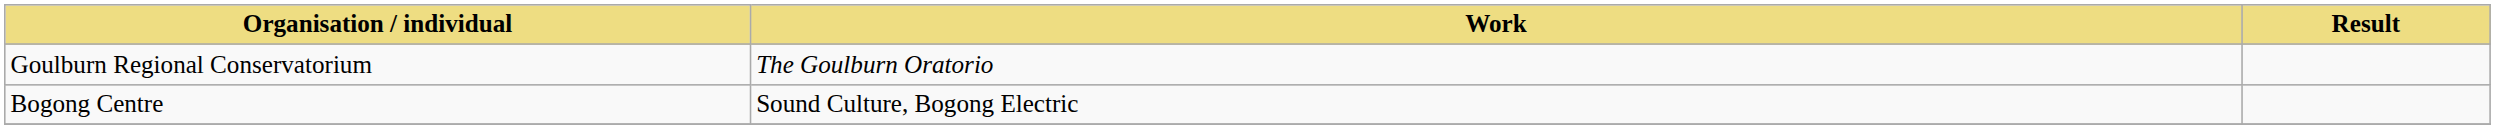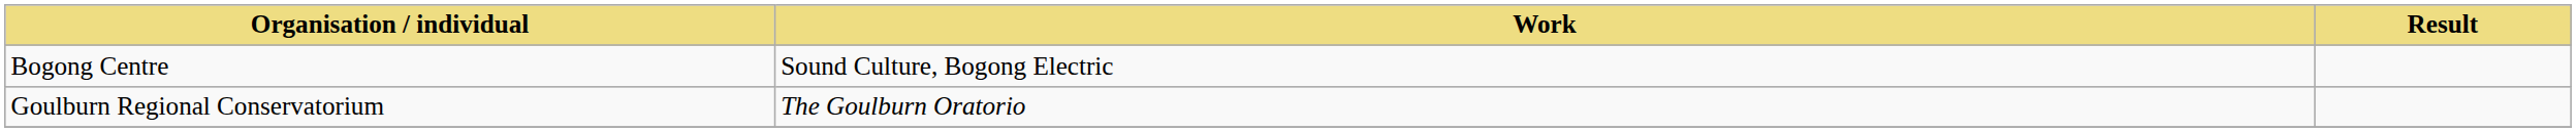rows swapped: Bogong Centre <-> Goulburn Regional Conservatorium
